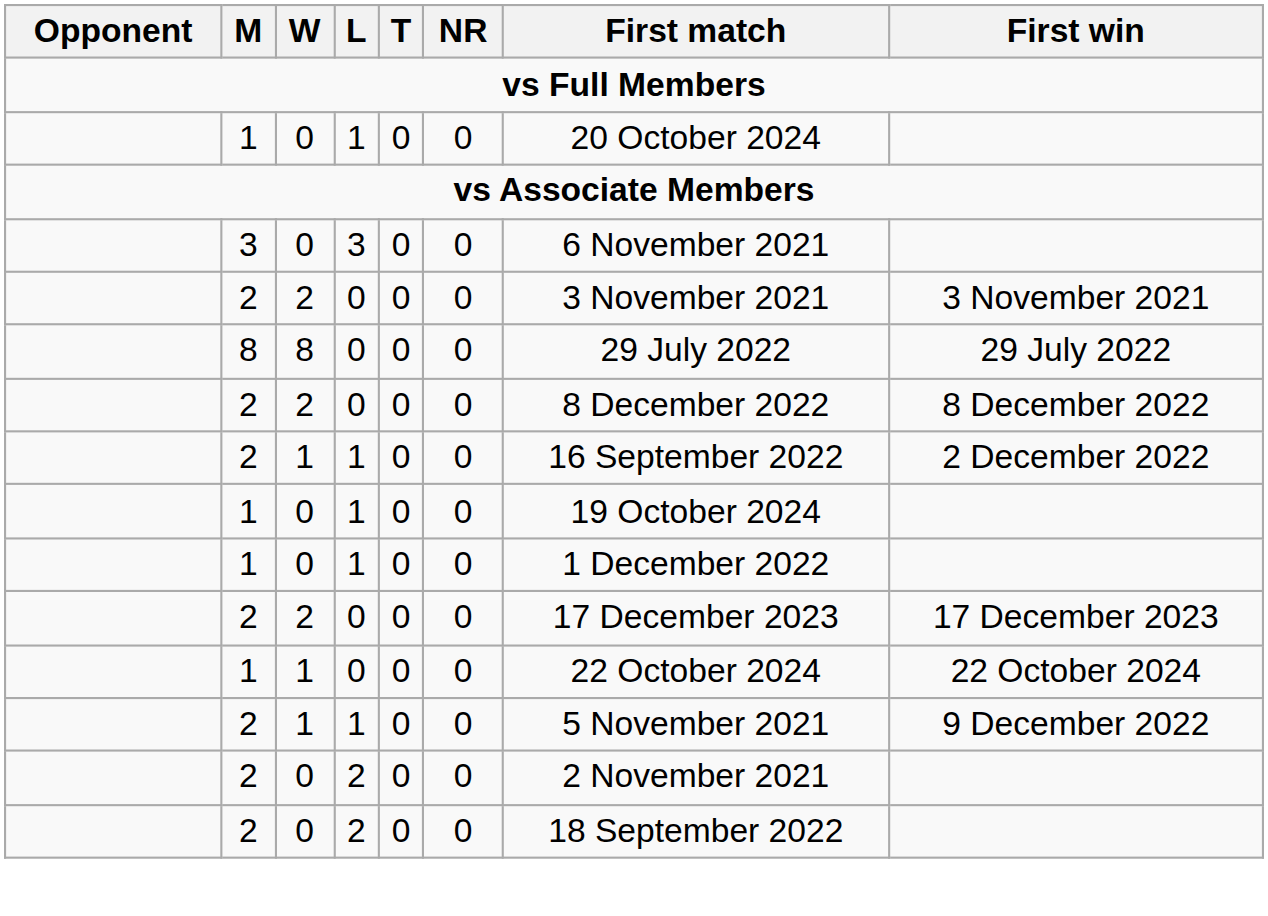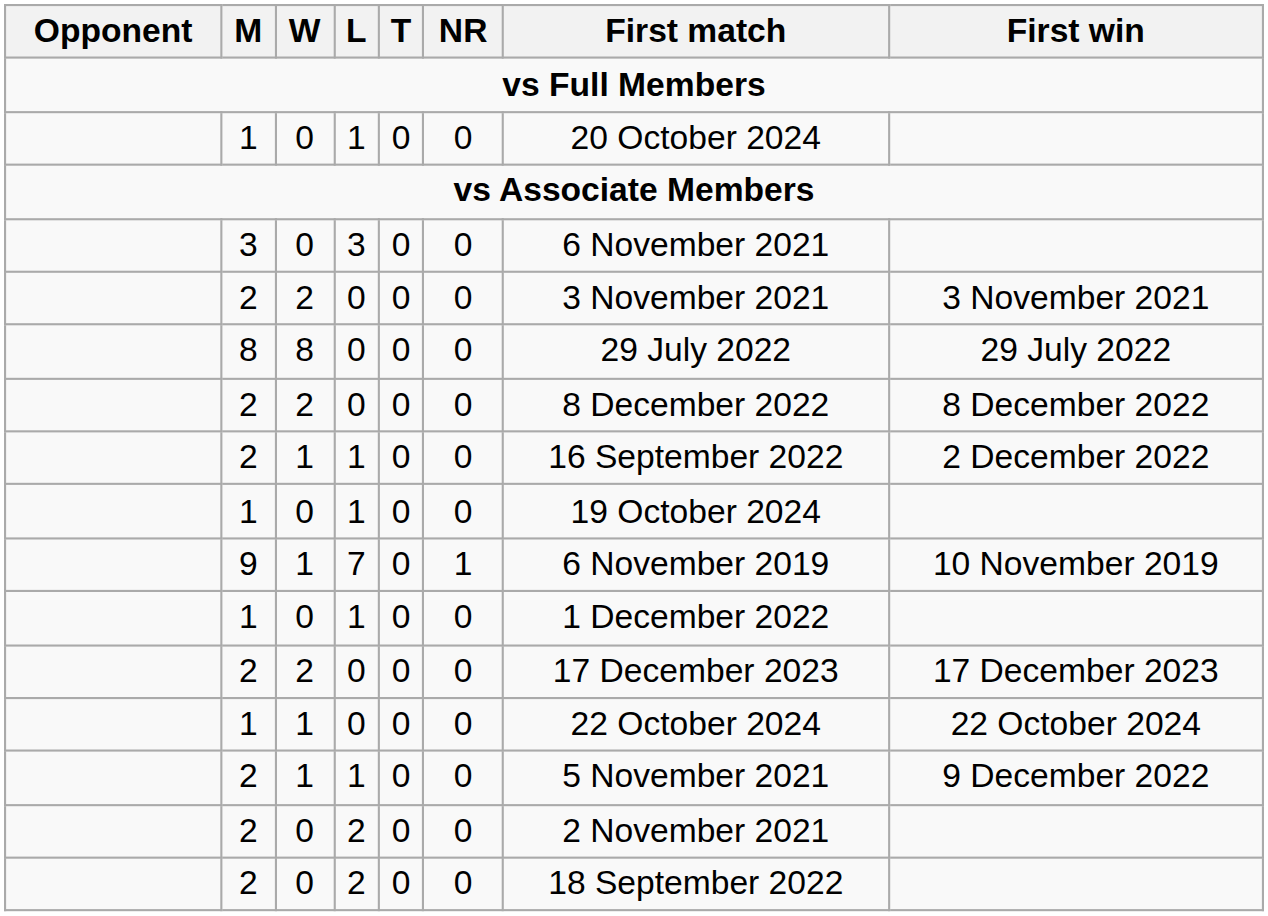+ row: 9 | 1 | 7 | 0 | 1 | 6 November 2019 | 10 November 2019
